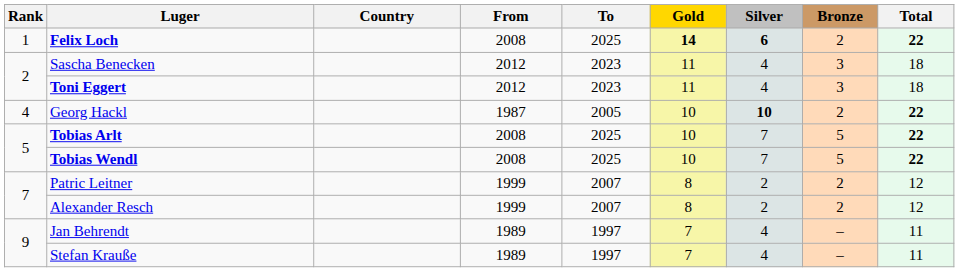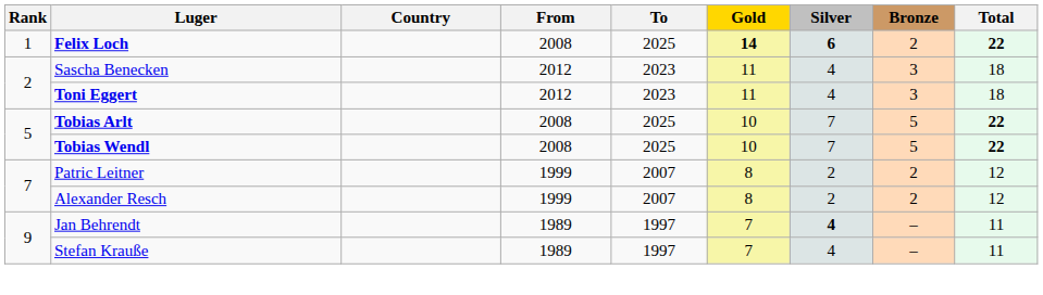- row: 4 | Georg Hackl | 1987 | 2005 | 10 | 10 | 2 | 22
Jan Behrendt | Silver: normal -> bold
